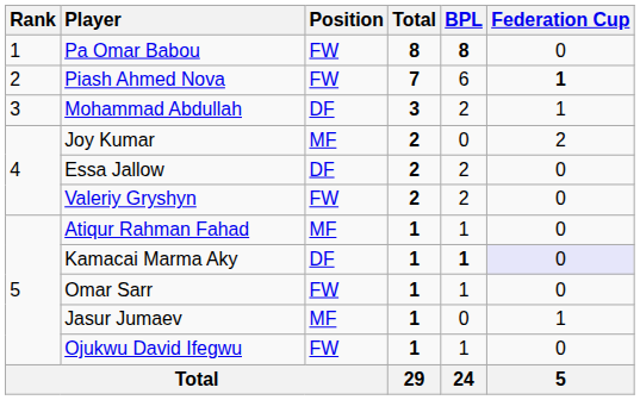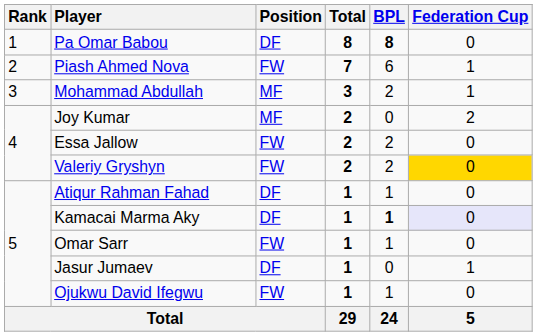Pa Omar Babou | Position: FW -> DF
Piash Ahmed Nova | Federation Cup: bold -> normal
Mohammad Abdullah | Position: DF -> MF
Essa Jallow | Position: DF -> FW
Valeriy Gryshyn | Federation Cup: no background -> gold background
Atiqur Rahman Fahad | Position: MF -> DF
Jasur Jumaev | Position: MF -> DF
